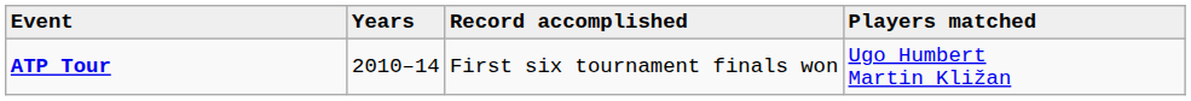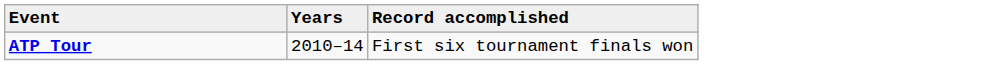- column: Players matched | Ugo Humbert Martin Kližan
